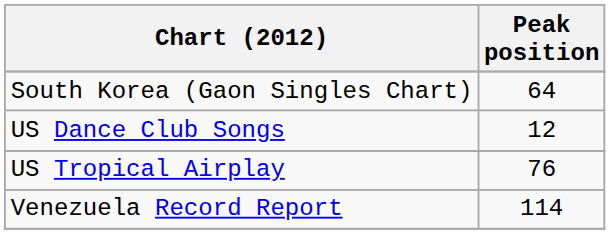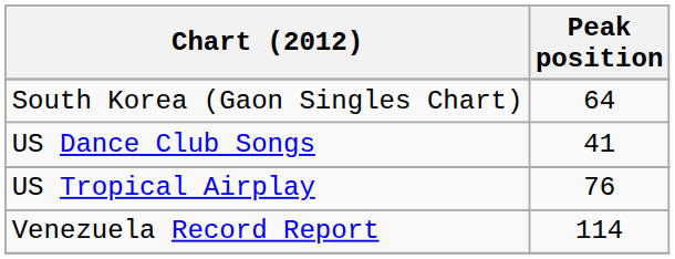US Dance Club Songs | Peak position: 12 -> 41
